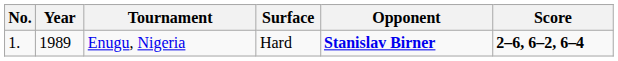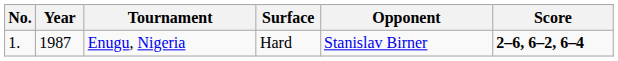Enugu, Nigeria | Year: 1989 -> 1987
Enugu, Nigeria | Opponent: bold -> normal
